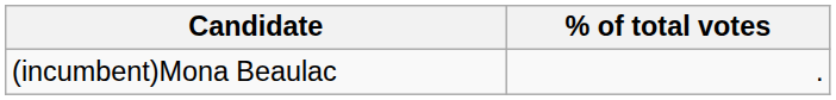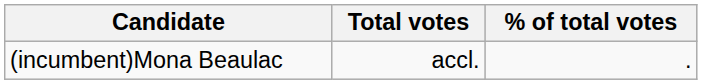+ column: Total votes | accl.
